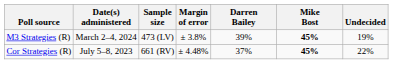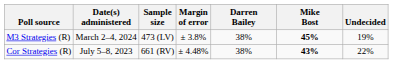M3 Strategies (R) | Darren Bailey: 39% -> 38%
Cor Strategies (R) | Darren Bailey: 37% -> 38%
Cor Strategies (R) | Mike Bost: 45% -> 43%
